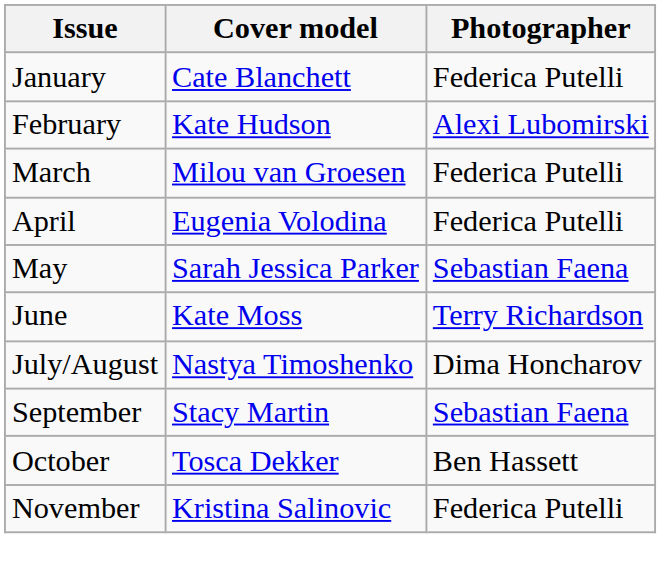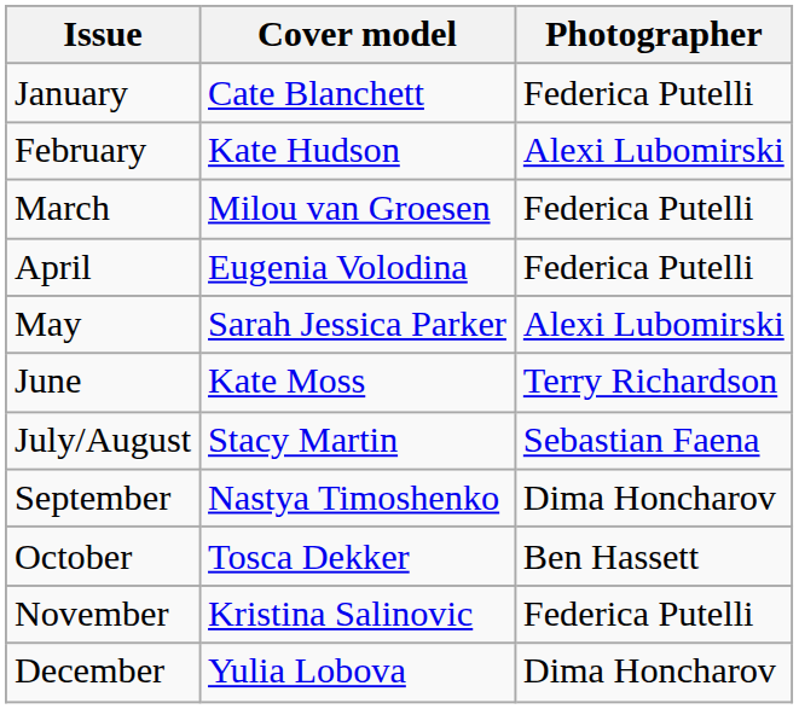May | Photographer: Sebastian Faena -> Alexi Lubomirski
July/August | Cover model: Nastya Timoshenko -> Stacy Martin
July/August | Photographer: Dima Honcharov -> Sebastian Faena
September | Cover model: Stacy Martin -> Nastya Timoshenko
September | Photographer: Sebastian Faena -> Dima Honcharov
+ row: December | Yulia Lobova | Dima Honcharov
